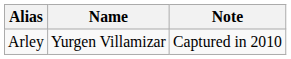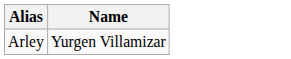- column: Note | Captured in 2010
